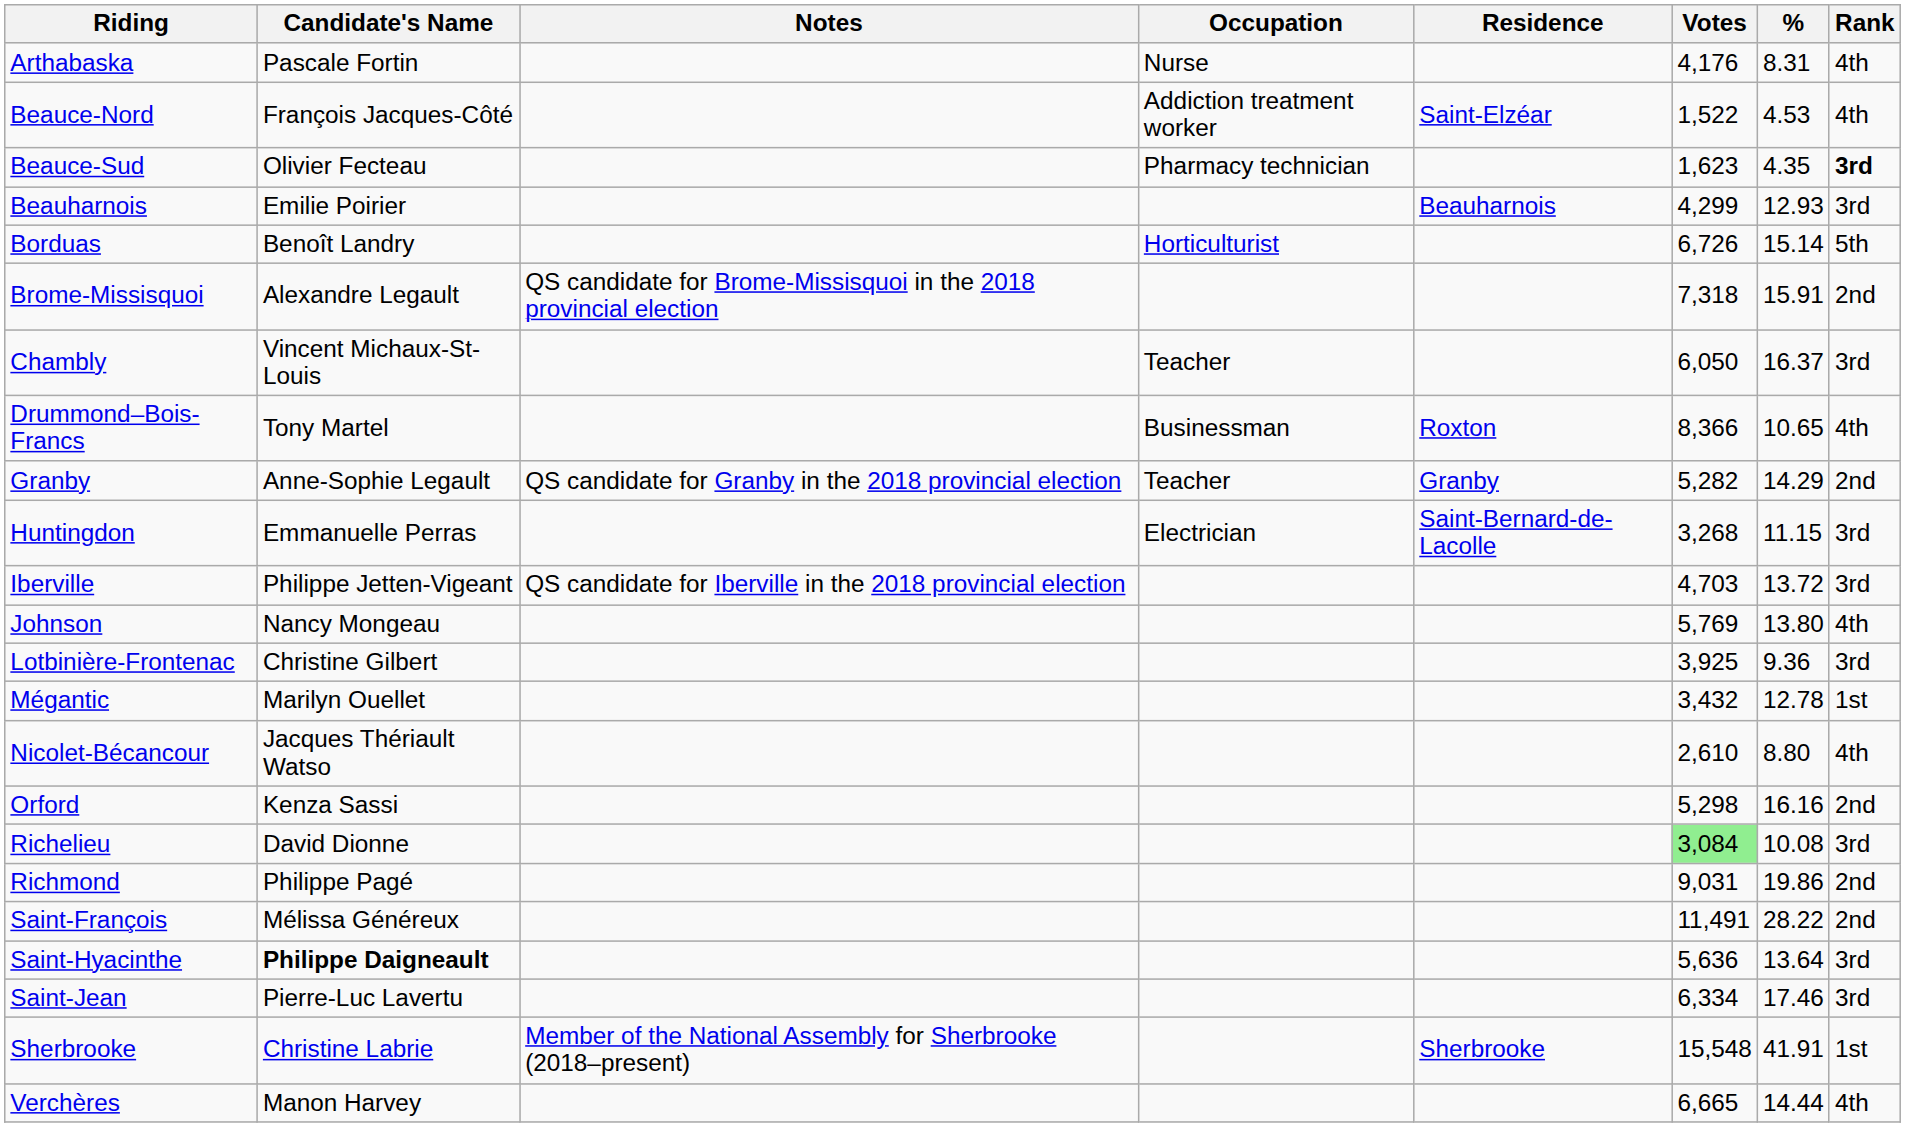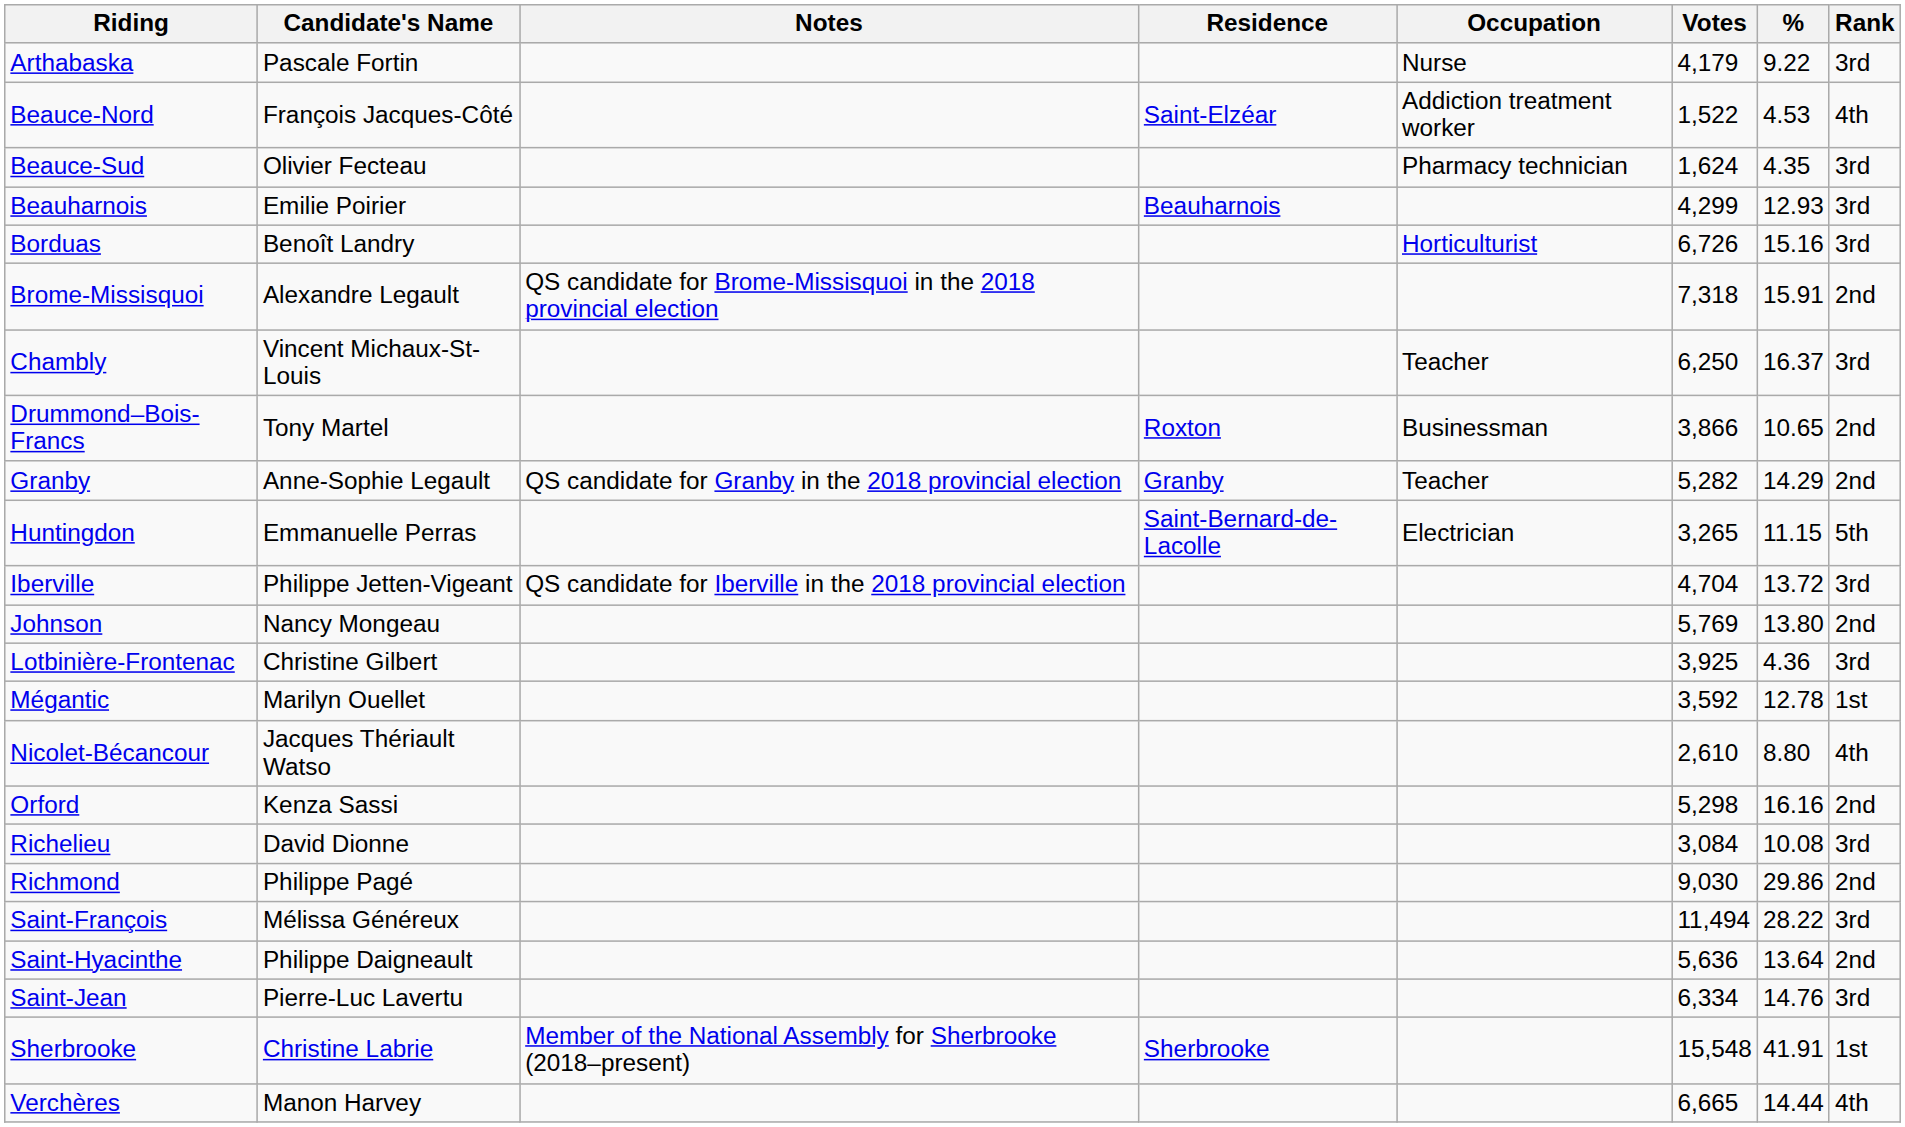columns swapped: Residence <-> Occupation
Arthabaska | Votes: 4,176 -> 4,179
Arthabaska | %: 8.31 -> 9.22
Arthabaska | Rank: 4th -> 3rd
Beauce-Sud | Votes: 1,623 -> 1,624
Beauce-Sud | Rank: bold -> normal
Borduas | %: 15.14 -> 15.16
Borduas | Rank: 5th -> 3rd
Chambly | Votes: 6,050 -> 6,250
Drummond–Bois-Francs | Votes: 8,366 -> 3,866
Drummond–Bois-Francs | Rank: 4th -> 2nd
Huntingdon | Votes: 3,268 -> 3,265
Huntingdon | Rank: 3rd -> 5th
Iberville | Votes: 4,703 -> 4,704
Johnson | Rank: 4th -> 2nd
Lotbinière-Frontenac | %: 9.36 -> 4.36
Mégantic | Votes: 3,432 -> 3,592
Richelieu | Votes: lightgreen background -> no background
Richmond | Votes: 9,031 -> 9,030
Richmond | %: 19.86 -> 29.86
Saint-François | Votes: 11,491 -> 11,494
Saint-François | Rank: 2nd -> 3rd
Saint-Hyacinthe | Candidate's Name: bold -> normal
Saint-Hyacinthe | Rank: 3rd -> 2nd
Saint-Jean | %: 17.46 -> 14.76
